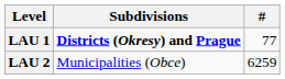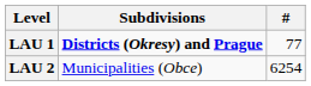LAU 2 | #: 6259 -> 6254
